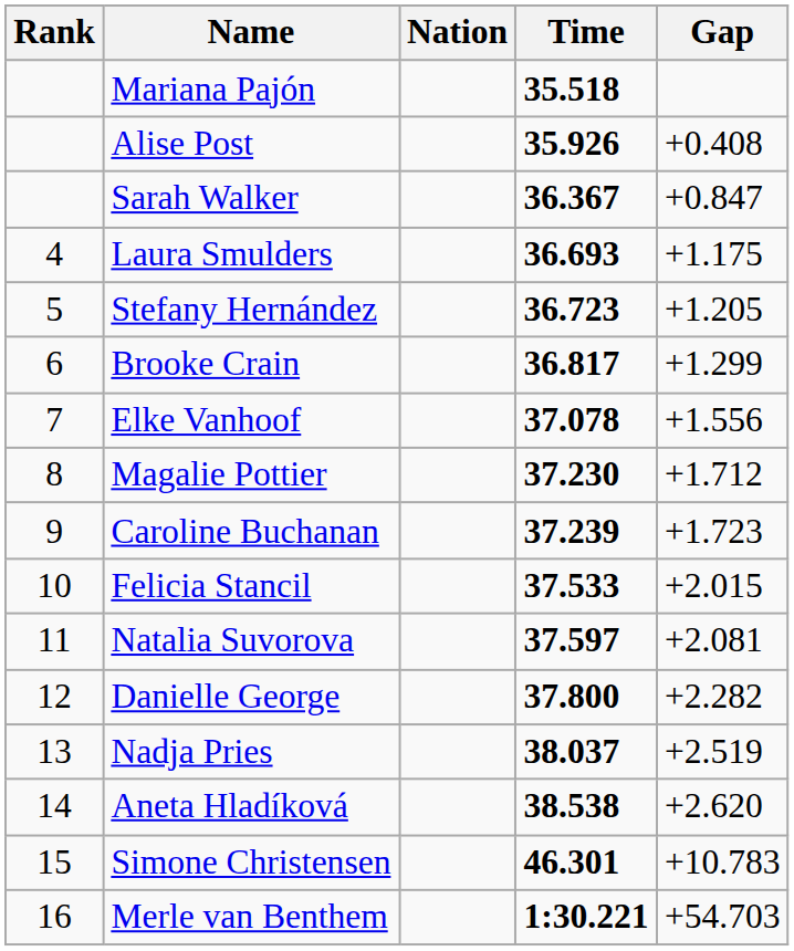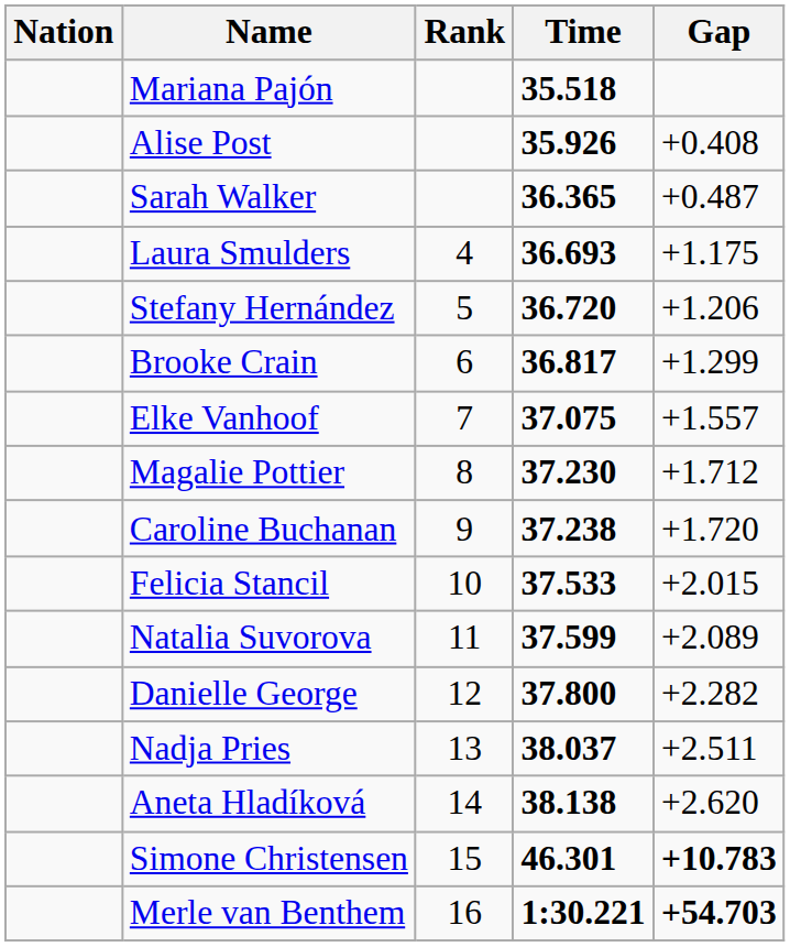columns swapped: Rank <-> Nation
Sarah Walker | Time: 36.367 -> 36.365
Sarah Walker | Gap: +0.847 -> +0.487
Stefany Hernández | Time: 36.723 -> 36.720
Stefany Hernández | Gap: +1.205 -> +1.206
Elke Vanhoof | Time: 37.078 -> 37.075
Elke Vanhoof | Gap: +1.556 -> +1.557
Caroline Buchanan | Time: 37.239 -> 37.238
Caroline Buchanan | Gap: +1.723 -> +1.720
Natalia Suvorova | Time: 37.597 -> 37.599
Natalia Suvorova | Gap: +2.081 -> +2.089
Nadja Pries | Gap: +2.519 -> +2.511
Aneta Hladíková | Time: 38.538 -> 38.138
Simone Christensen | Gap: normal -> bold
Merle van Benthem | Gap: normal -> bold
